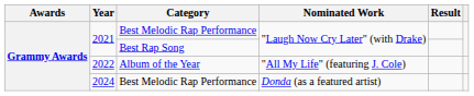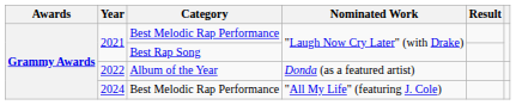2022 | Nominated Work: "All My Life" (featuring J. Cole) -> Donda (as a featured artist)
2024 | Nominated Work: Donda (as a featured artist) -> "All My Life" (featuring J. Cole)
